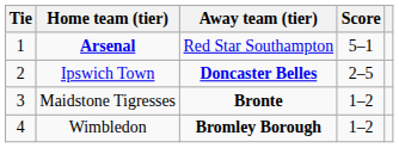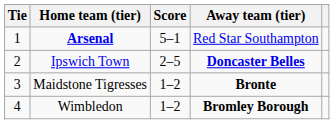columns swapped: Score <-> Away team (tier)
